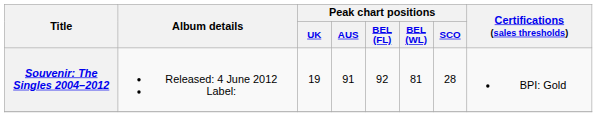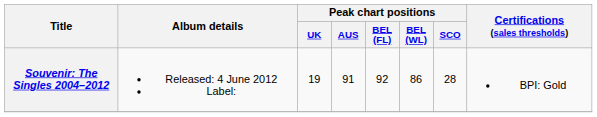Souvenir: The Singles 2004–2012 | Peak chart positions / BEL (WL): 81 -> 86
